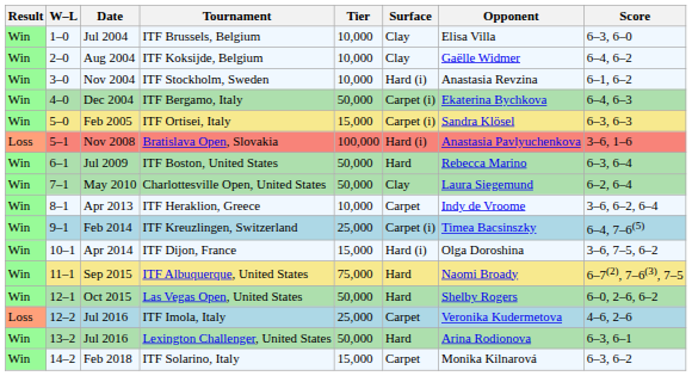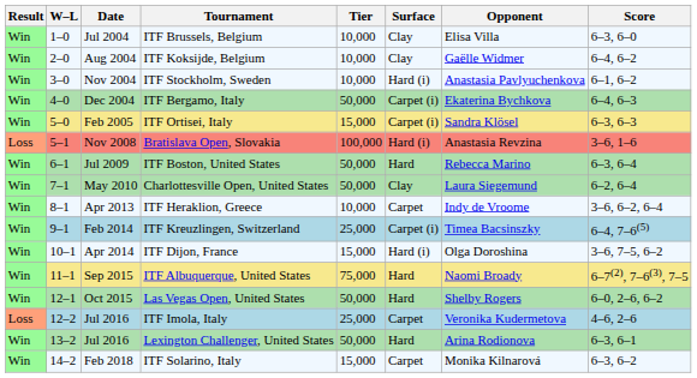ITF Stockholm, Sweden | Opponent: Anastasia Revzina -> Anastasia Pavlyuchenkova
Bratislava Open, Slovakia | Opponent: Anastasia Pavlyuchenkova -> Anastasia Revzina
